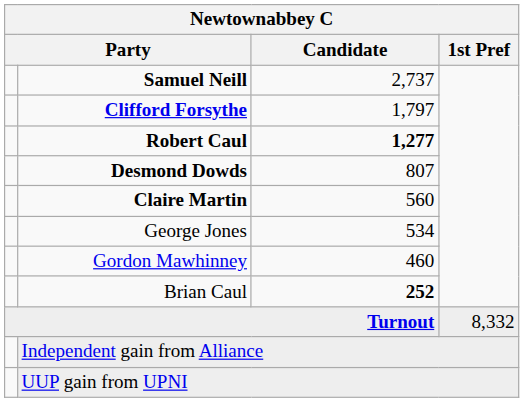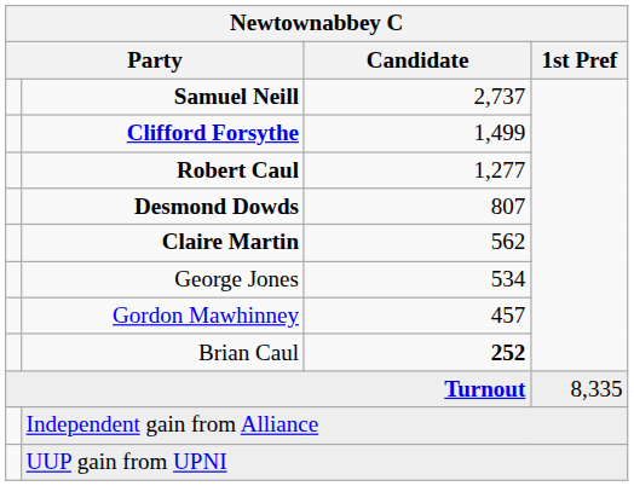Clifford Forsythe | Candidate: 1,797 -> 1,499
Robert Caul | Candidate: bold -> normal
Claire Martin | Candidate: 560 -> 562
Gordon Mawhinney | Candidate: 460 -> 457
Turnout | 1st Pref: 8,332 -> 8,335
